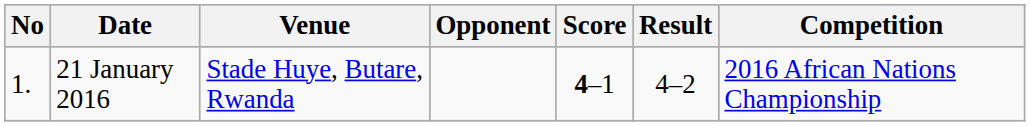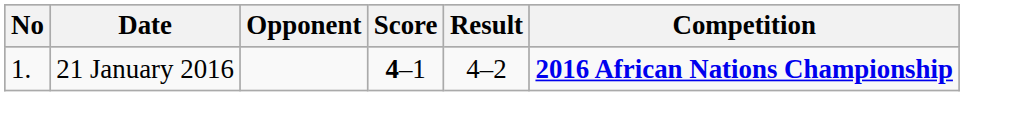- column: Venue | Stade Huye, Butare, Rwanda
21 January 2016 | Competition: normal -> bold
